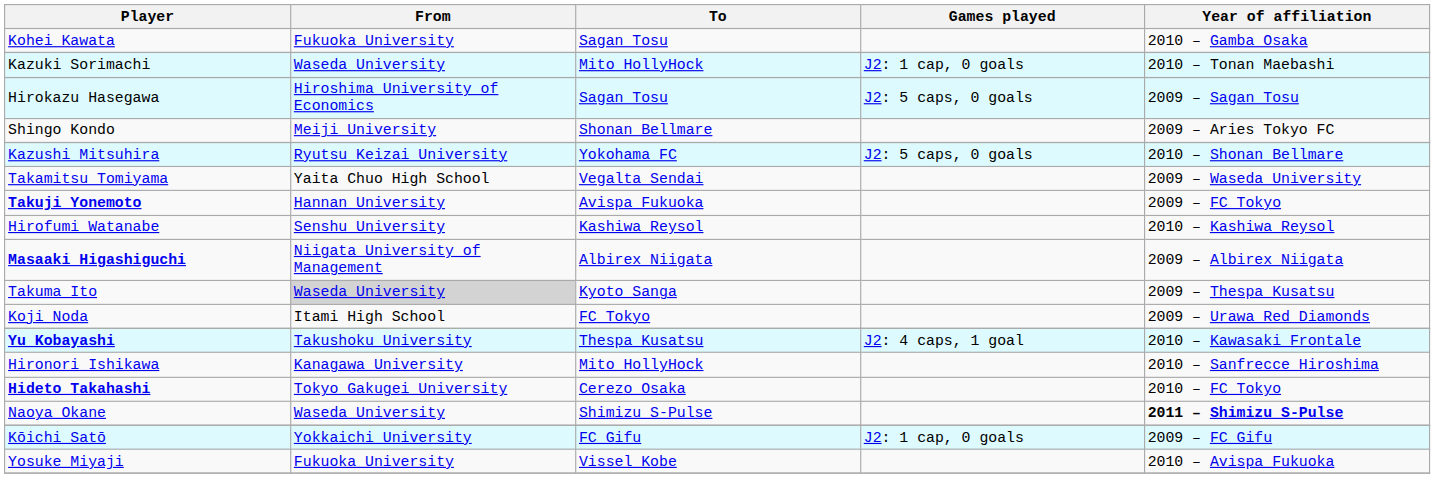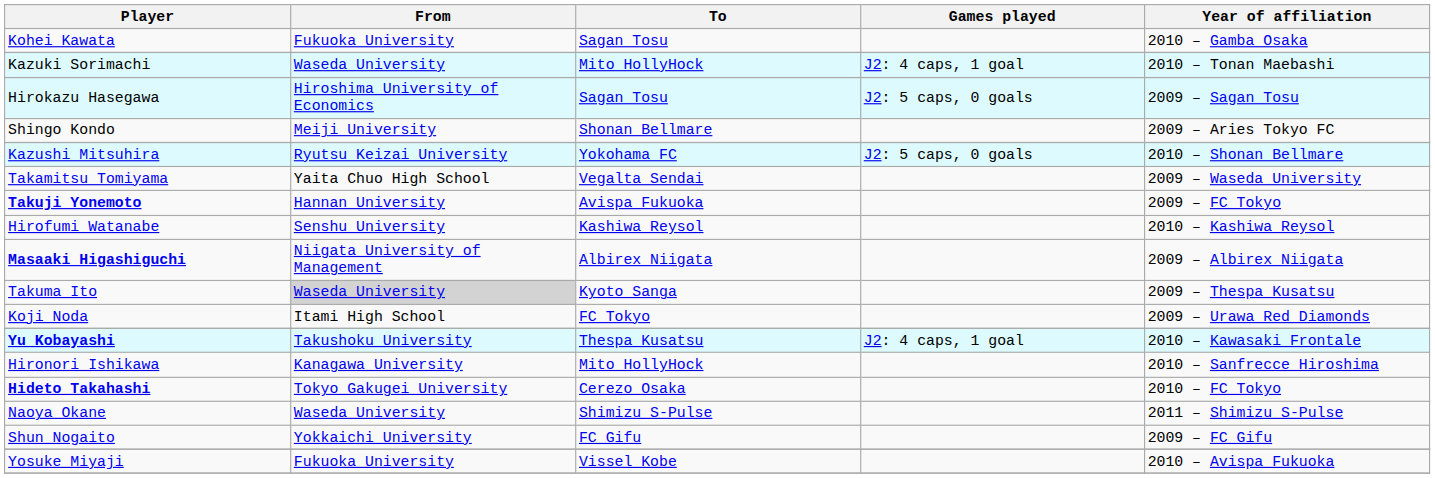Kazuki Sorimachi | Games played: J2: 1 cap, 0 goals -> J2: 4 caps, 1 goal
Naoya Okane | Year of affiliation: bold -> normal
+ row: Shun Nogaito | Yokkaichi University | FC Gifu | 2009 – FC Gifu
- row: Kōichi Satō | Yokkaichi University | FC Gifu | J2: 1 cap, 0 goals | 2009 – FC Gifu
